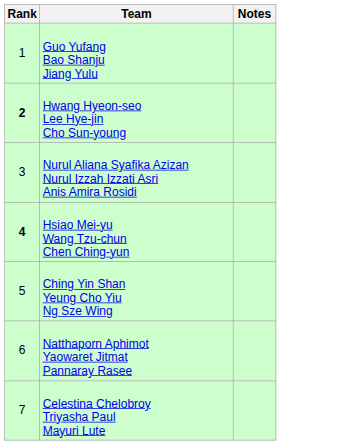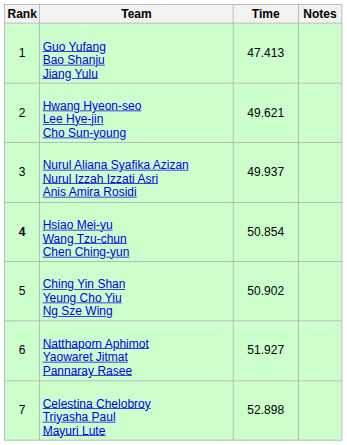+ column: Time | 47.413 | 49.621 | 49.937 | 50.854 | 50.902 | 51.927 | 52.898
Hwang Hyeon-seo Lee Hye-jin Cho Sun-young | Rank: bold -> normal
